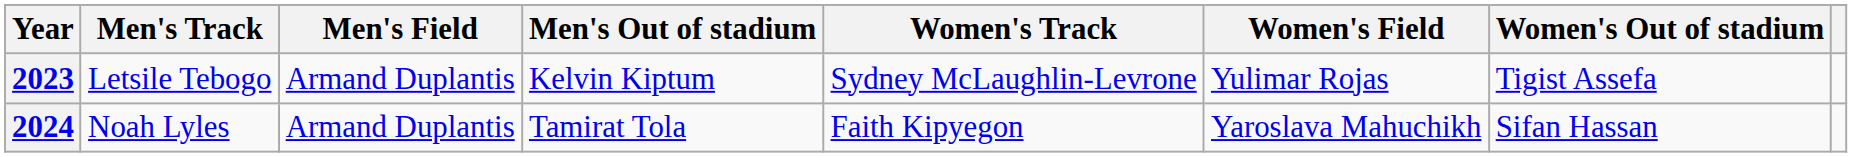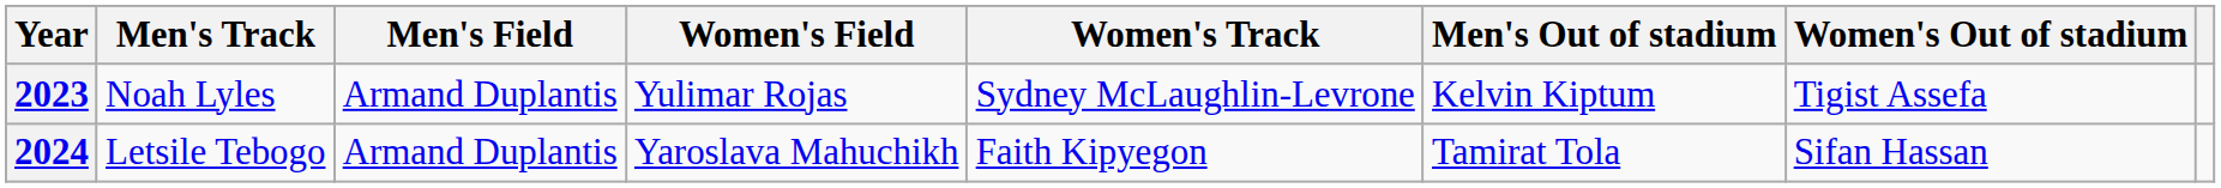columns swapped: Men's Out of stadium <-> Women's Field
2023 | Men's Track: Letsile Tebogo -> Noah Lyles
2024 | Men's Track: Noah Lyles -> Letsile Tebogo
